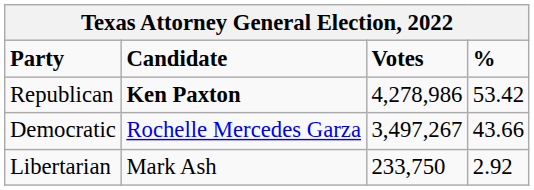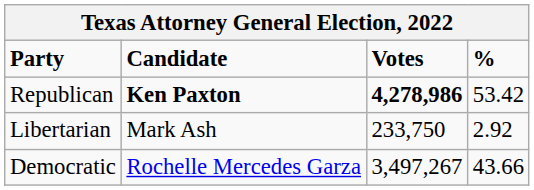Republican | Votes: normal -> bold
rows swapped: Democratic <-> Libertarian
